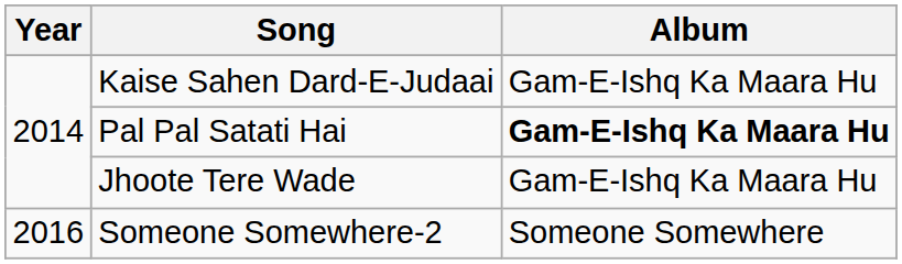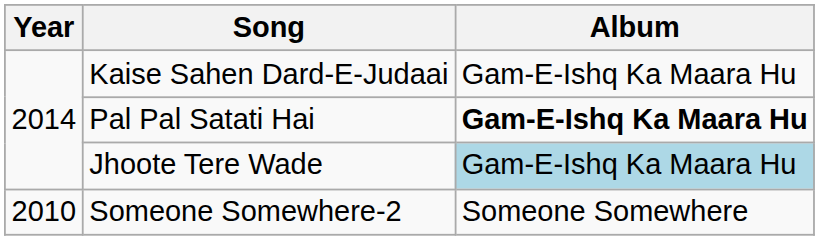Jhoote Tere Wade | Album: no background -> lightblue background
Someone Somewhere-2 | Year: 2016 -> 2010
